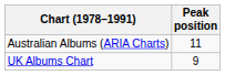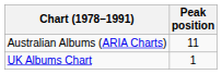UK Albums Chart | Peak position: 9 -> 1
